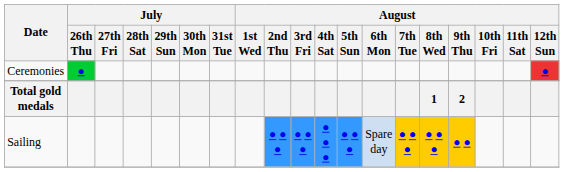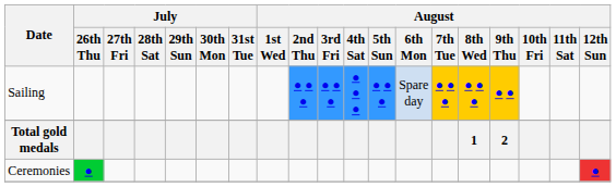rows swapped: Sailing <-> Ceremonies
